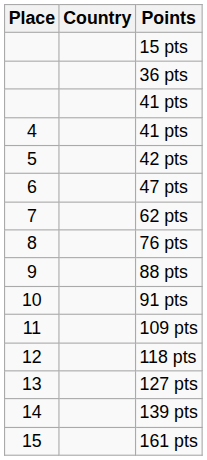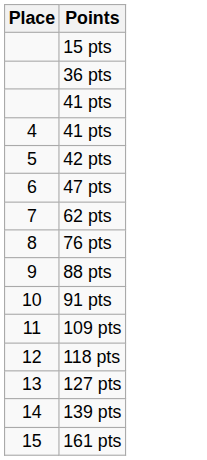- column: Country
